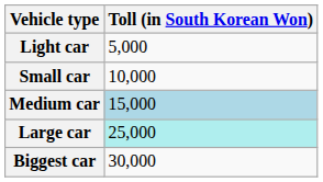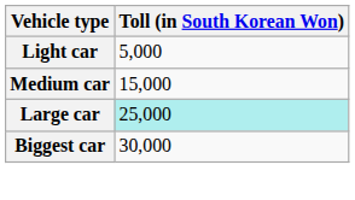- row: Small car | 10,000
Medium car | Toll (in South Korean Won): lightblue background -> no background
